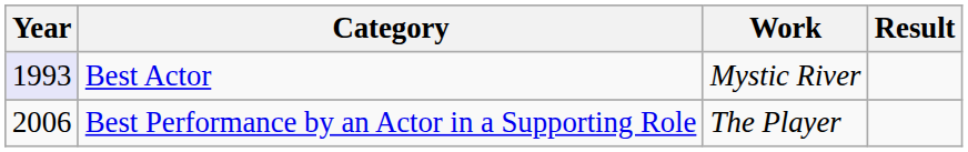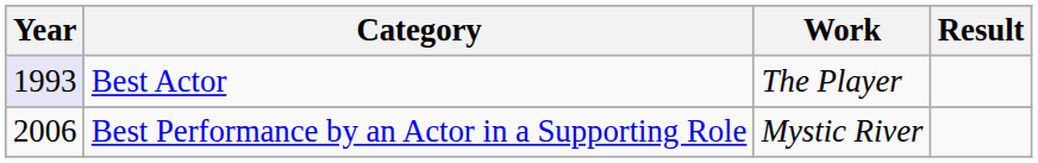Best Actor | Work: Mystic River -> The Player
Best Performance by an Actor in a Supporting Role | Work: The Player -> Mystic River
